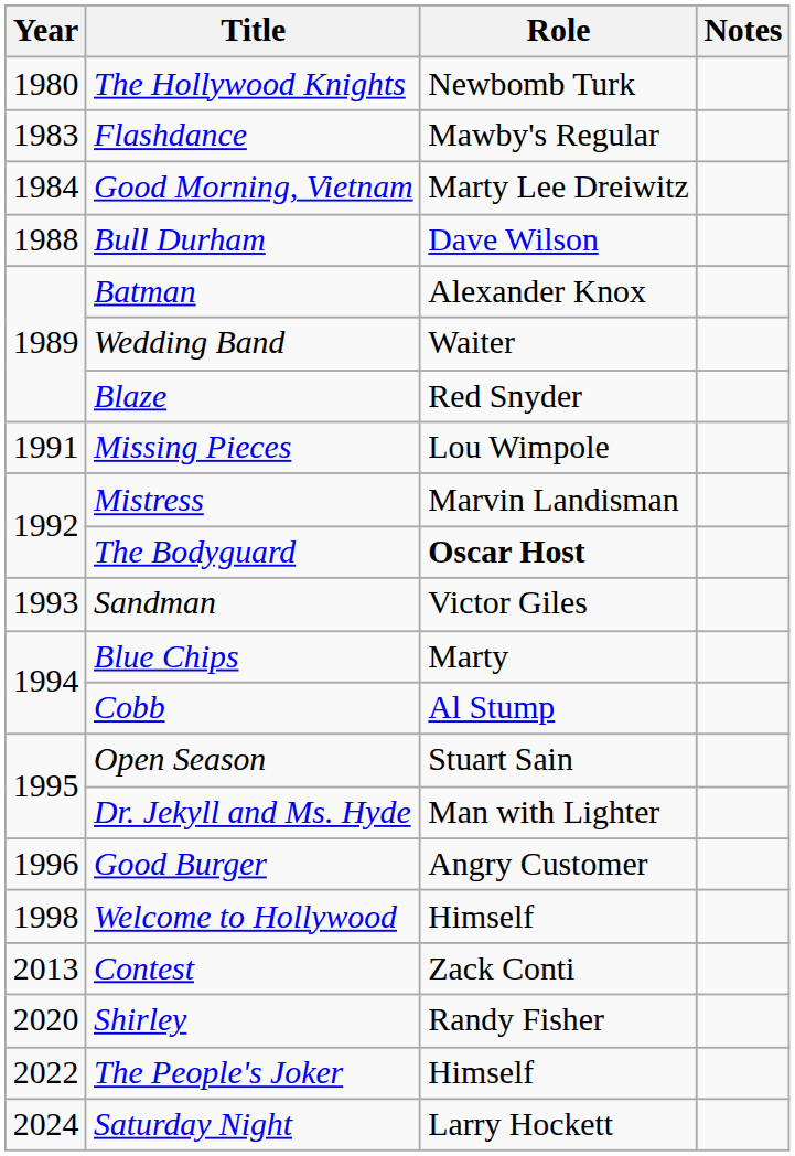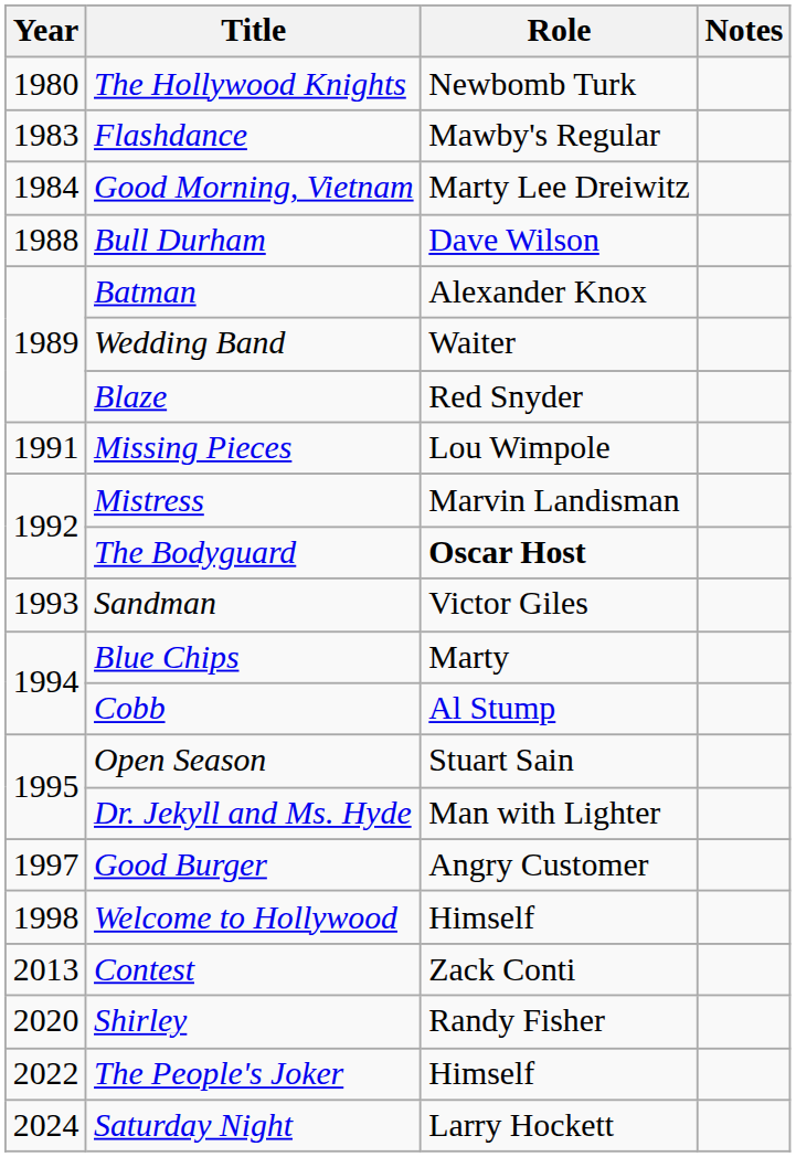Good Burger | Year: 1996 -> 1997
